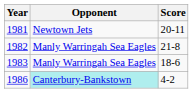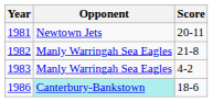1983 | Score: 18-6 -> 4-2
1986 | Score: 4-2 -> 18-6
